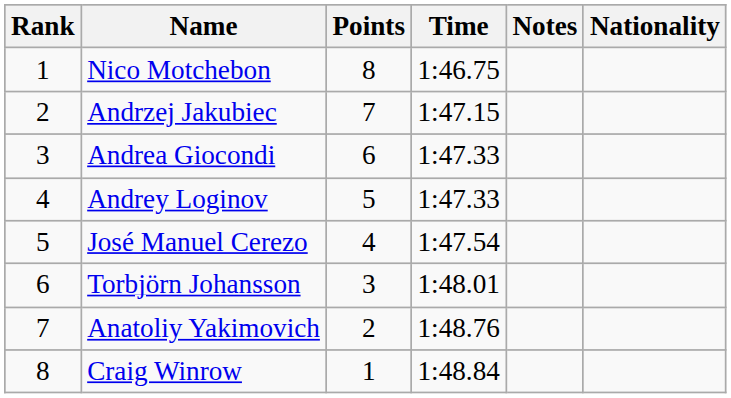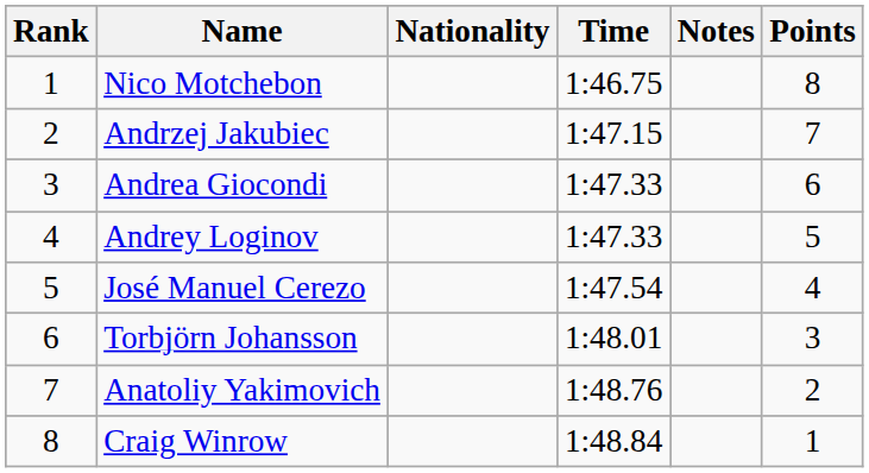columns swapped: Nationality <-> Points
